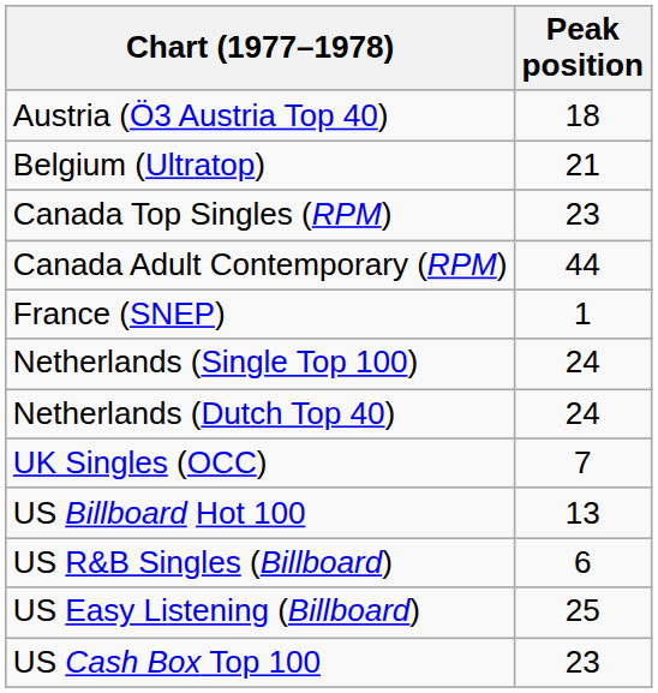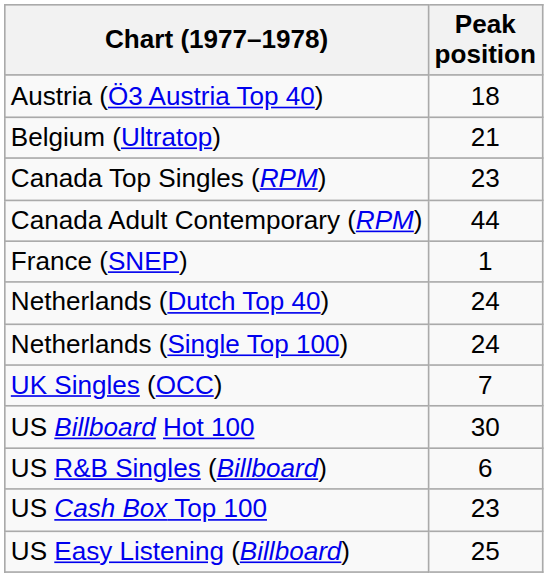rows swapped: Netherlands (Dutch Top 40) <-> Netherlands (Single Top 100)
US Billboard Hot 100 | Peak position: 13 -> 30
rows swapped: US Easy Listening (Billboard) <-> US Cash Box Top 100
